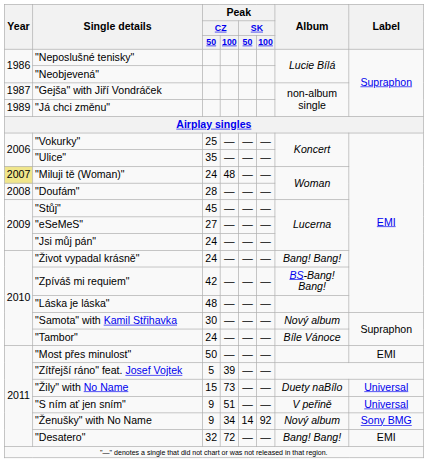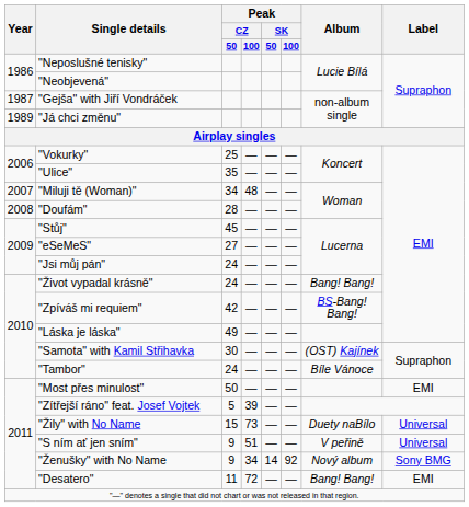"Miluji tě (Woman)" | Year: khaki background -> no background
"Miluji tě (Woman)" | Peak / CZ / 50: 24 -> 34
"Láska je láska" | Peak / CZ / 50: 48 -> 49
"Samota" with Kamil Střihavka | Album: Nový album -> (OST) Kajínek
"Desatero" | Peak / CZ / 50: 32 -> 11
